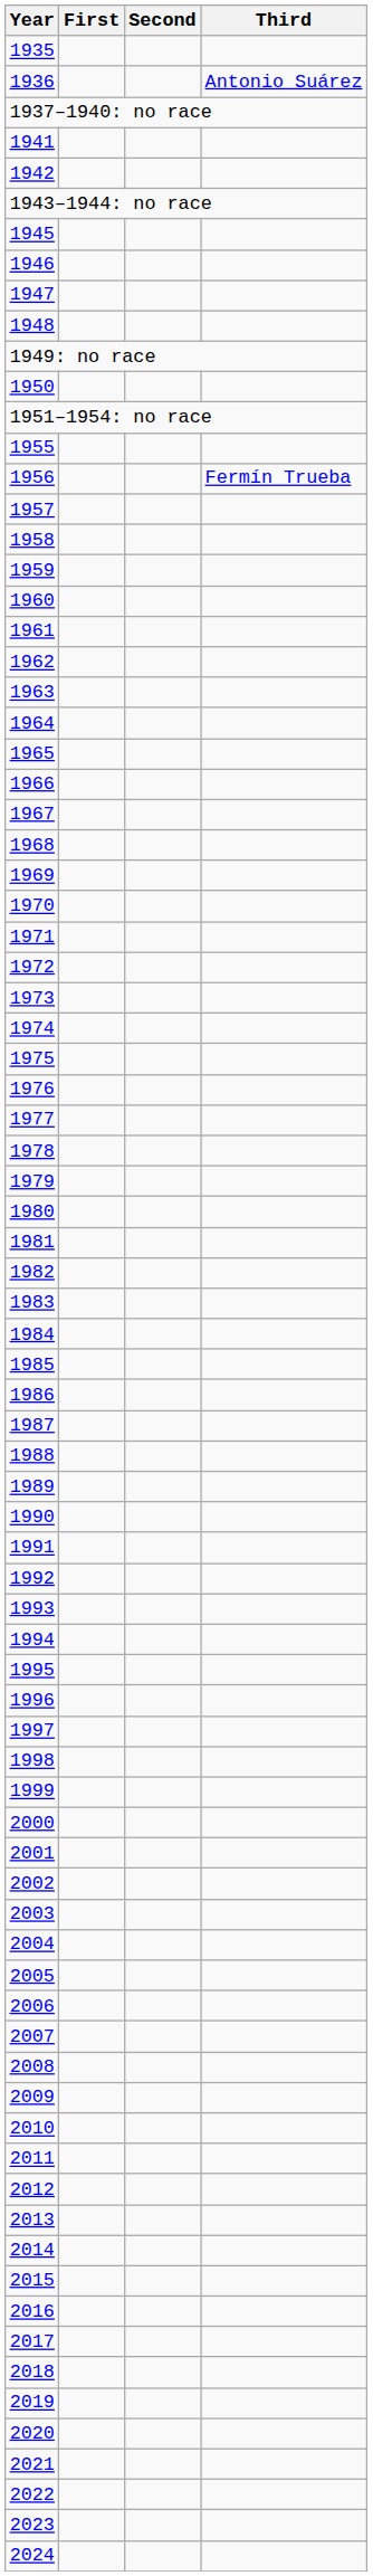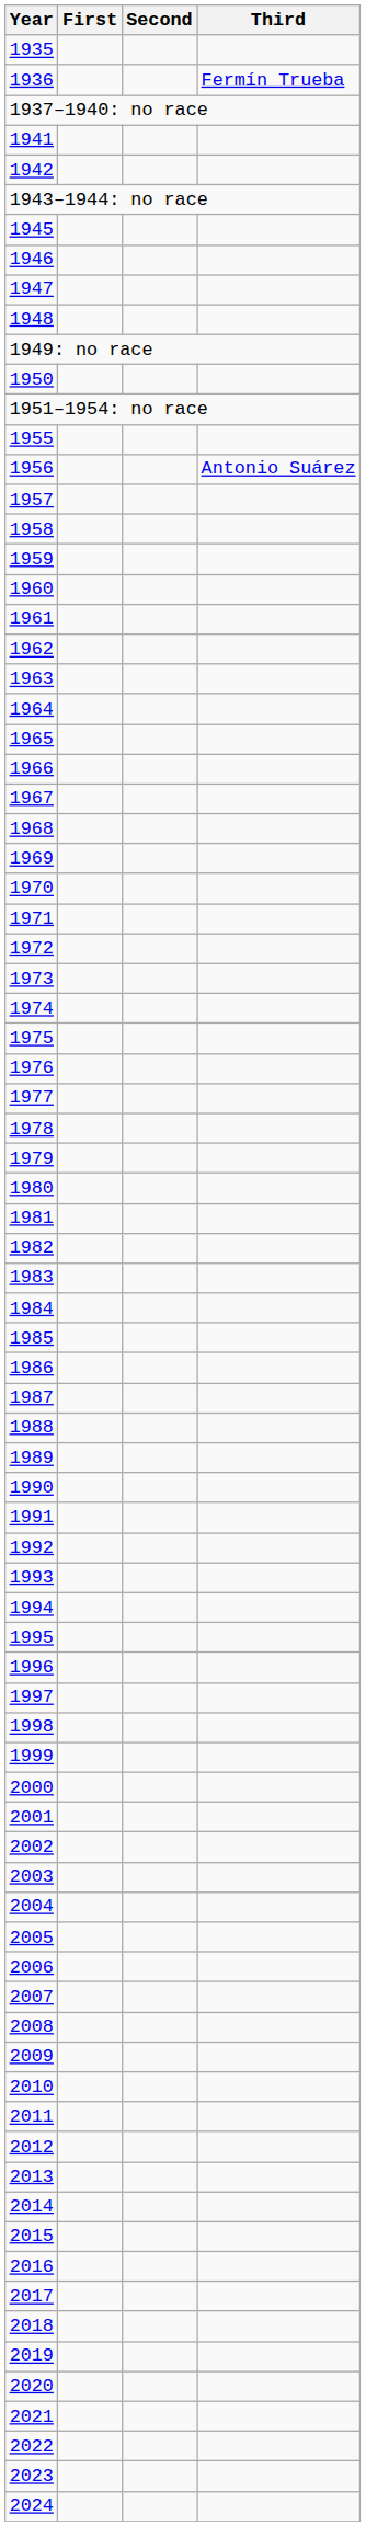1936 | Third: Antonio Suárez -> Fermín Trueba
1956 | Third: Fermín Trueba -> Antonio Suárez
